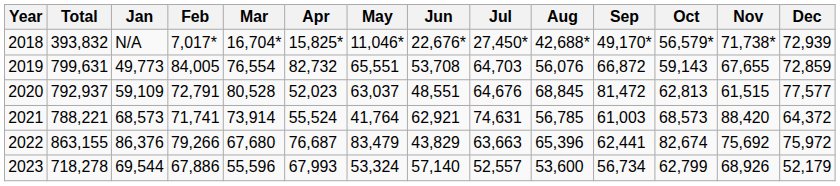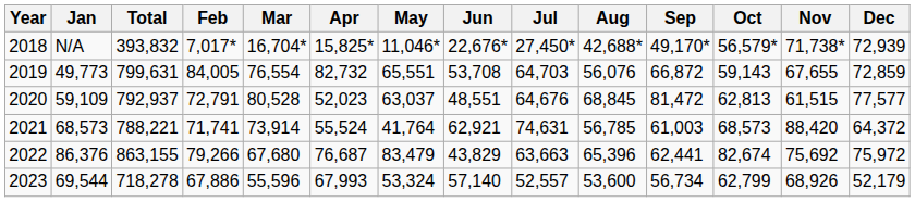columns swapped: Total <-> Jan
